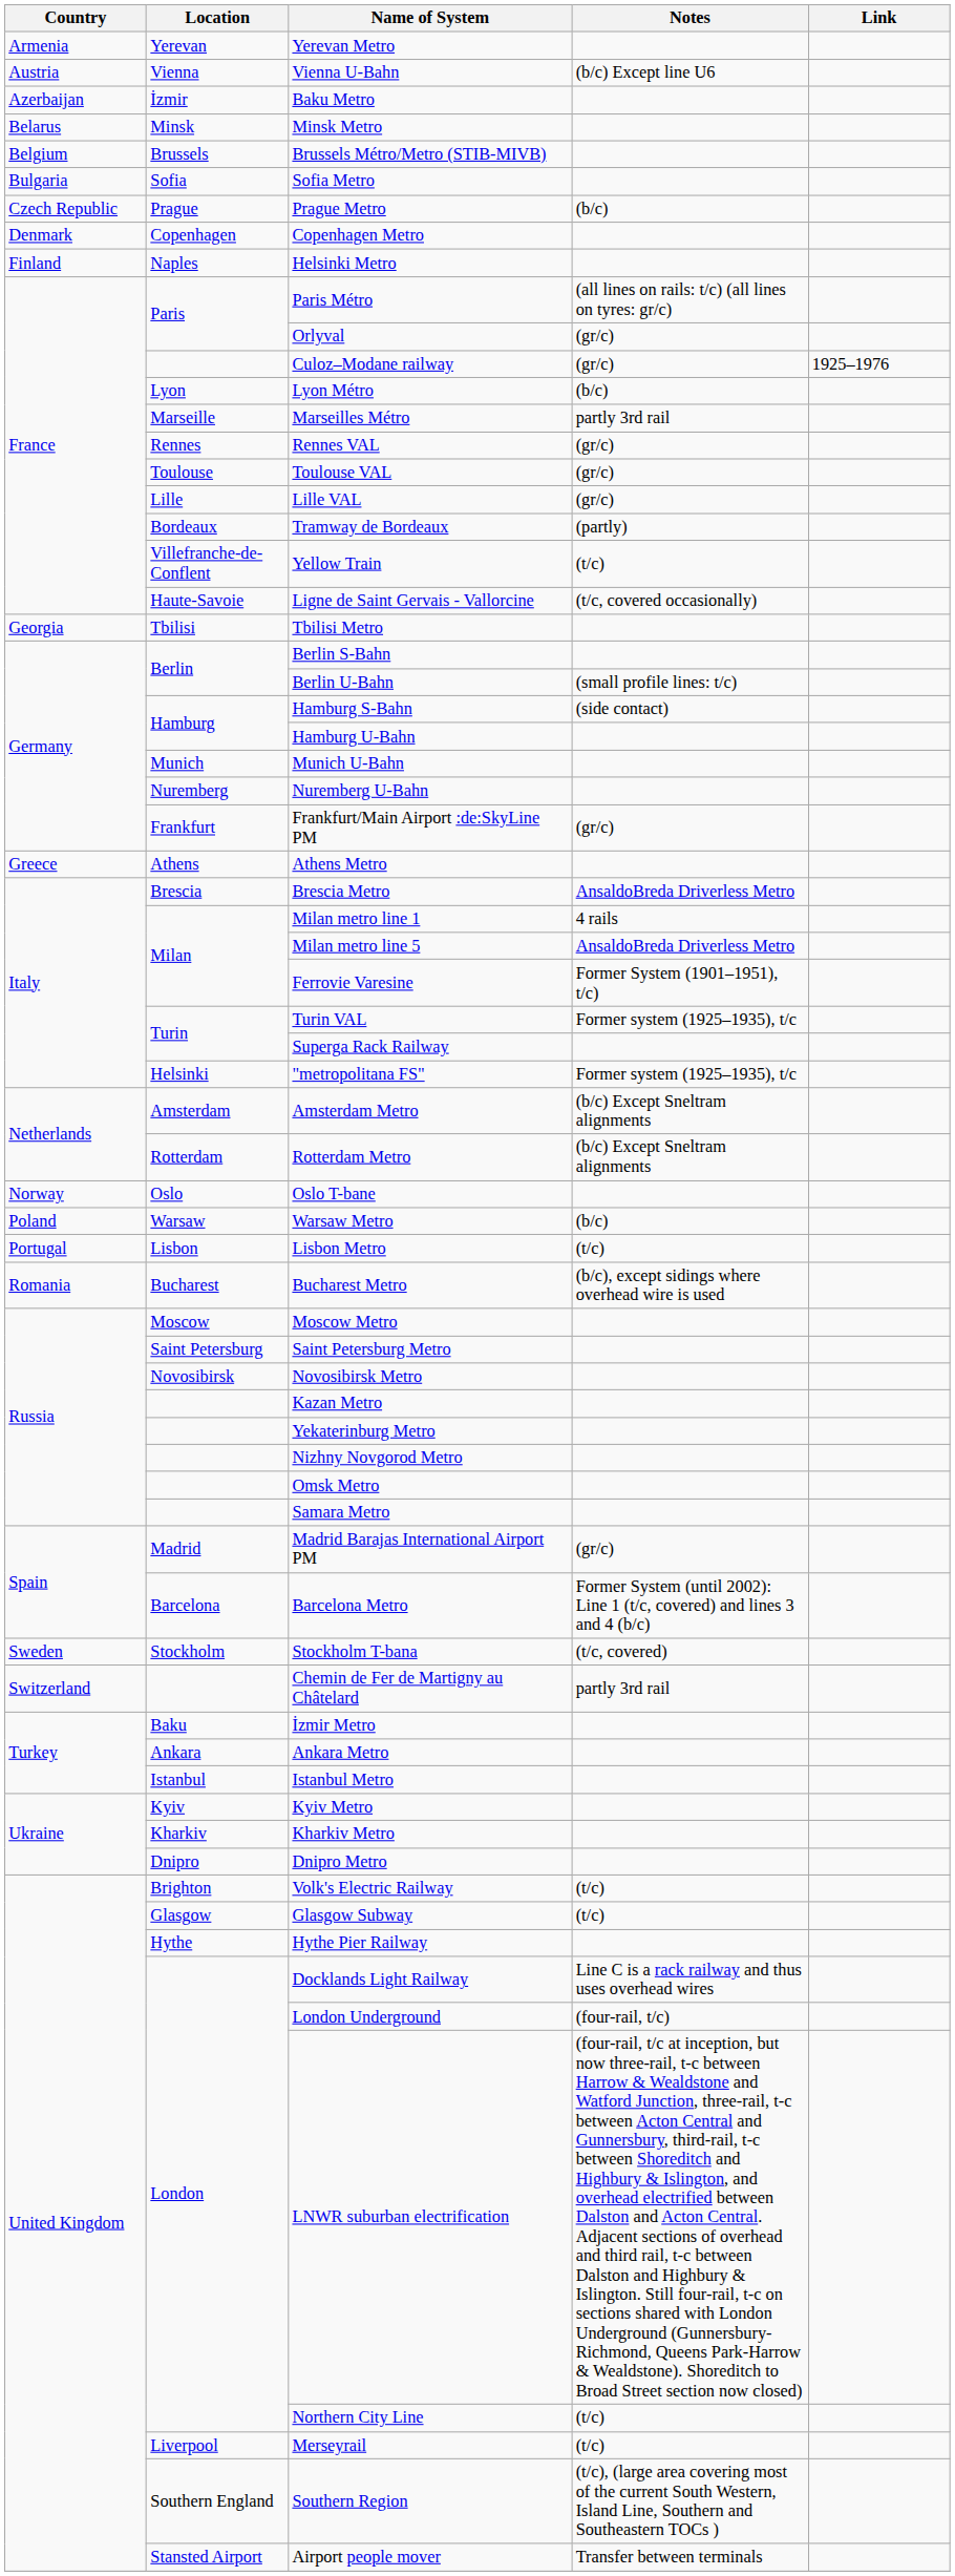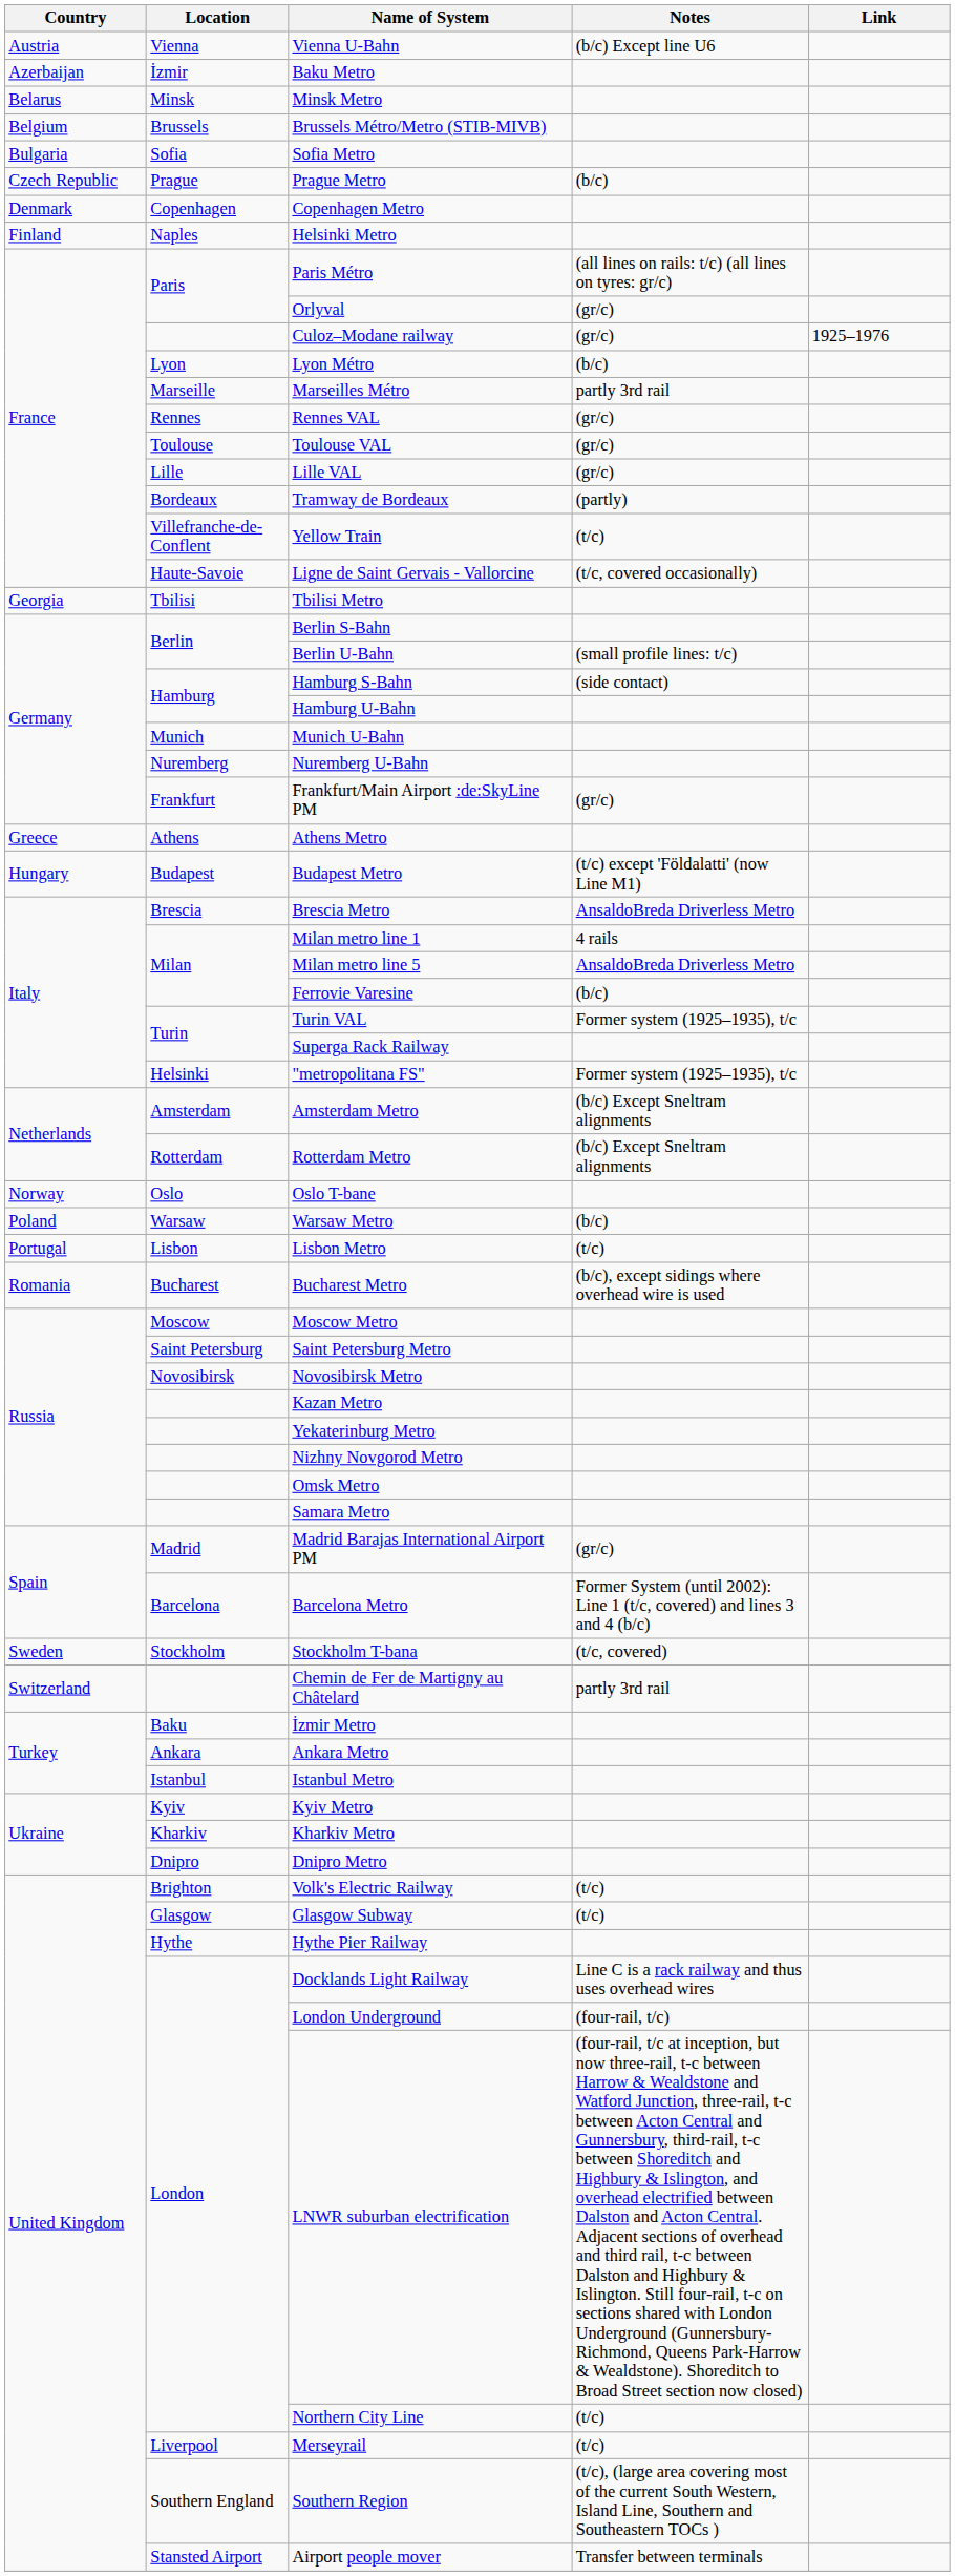- row: Armenia | Yerevan | Yerevan Metro
+ row: Hungary | Budapest | Budapest Metro | (t/c) except 'Földalatti' (now Line M1)
Ferrovie Varesine | Notes: Former System (1901–1951), t/c) -> (b/c)
